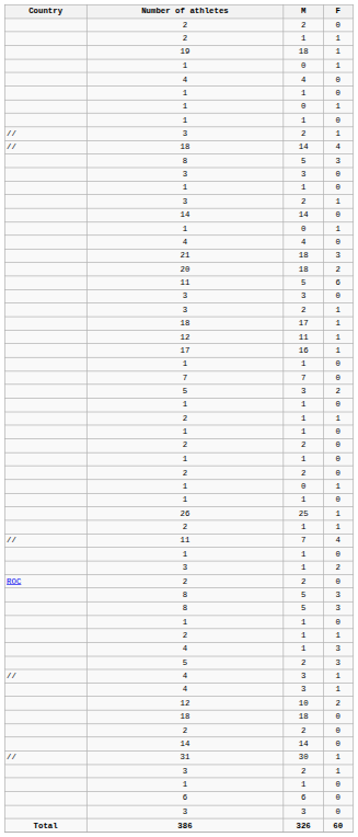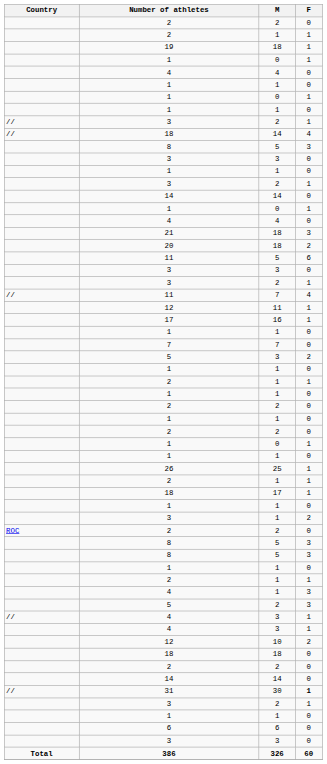rows swapped: 11 / 7 <-> 18 / 17
31 | F: normal -> bold
